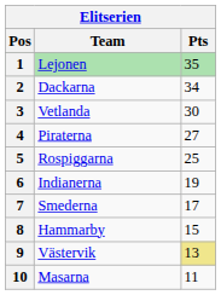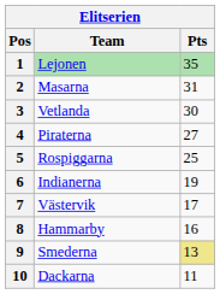2 | Team: Dackarna -> Masarna
2 | Pts: 34 -> 31
7 | Team: Smederna -> Västervik
8 | Pts: 15 -> 16
9 | Team: Västervik -> Smederna
10 | Team: Masarna -> Dackarna
